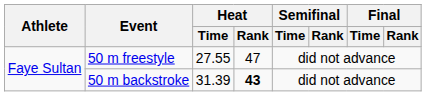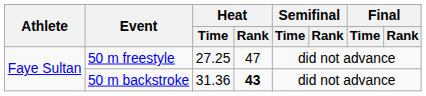50 m freestyle | Heat / Time: 27.55 -> 27.25
50 m backstroke | Heat / Time: 31.39 -> 31.36
